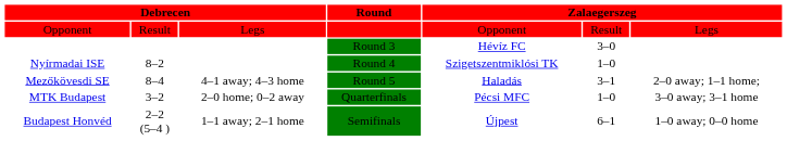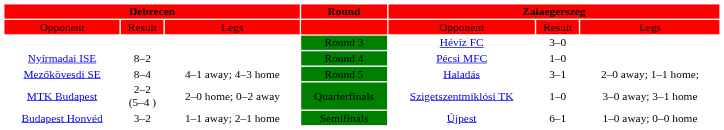Nyírmadai ISE | column 5: Szigetszentmiklósi TK -> Pécsi MFC
MTK Budapest | column 2: 3–2 -> 2–2 (5–4 )
MTK Budapest | column 5: Pécsi MFC -> Szigetszentmiklósi TK
Budapest Honvéd | column 2: 2–2 (5–4 ) -> 3–2
